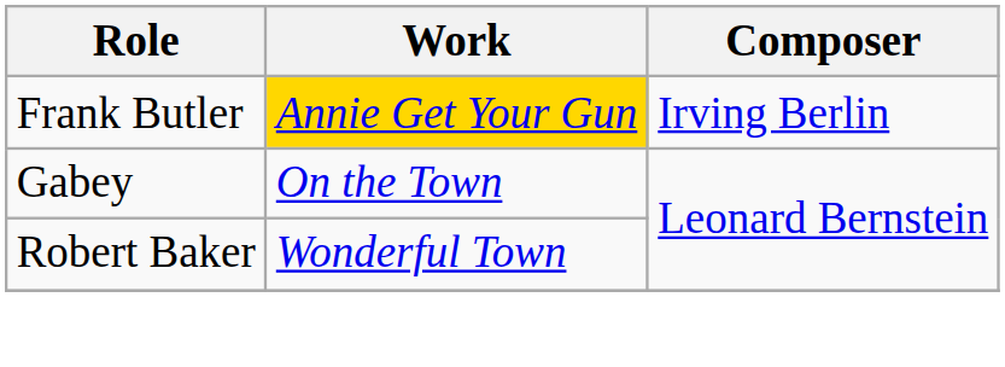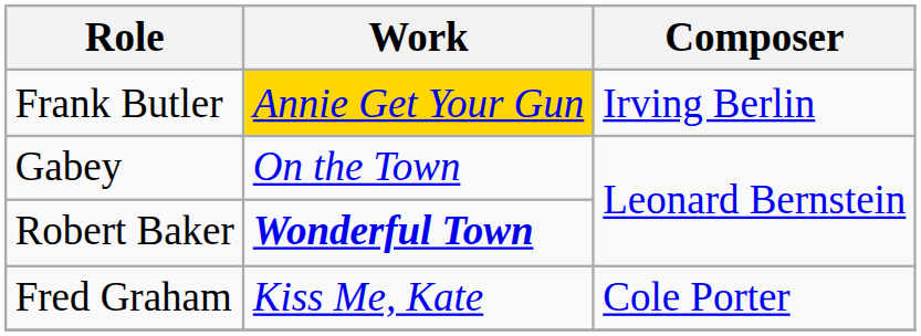Robert Baker | Work: normal -> bold
+ row: Fred Graham | Kiss Me, Kate | Cole Porter
